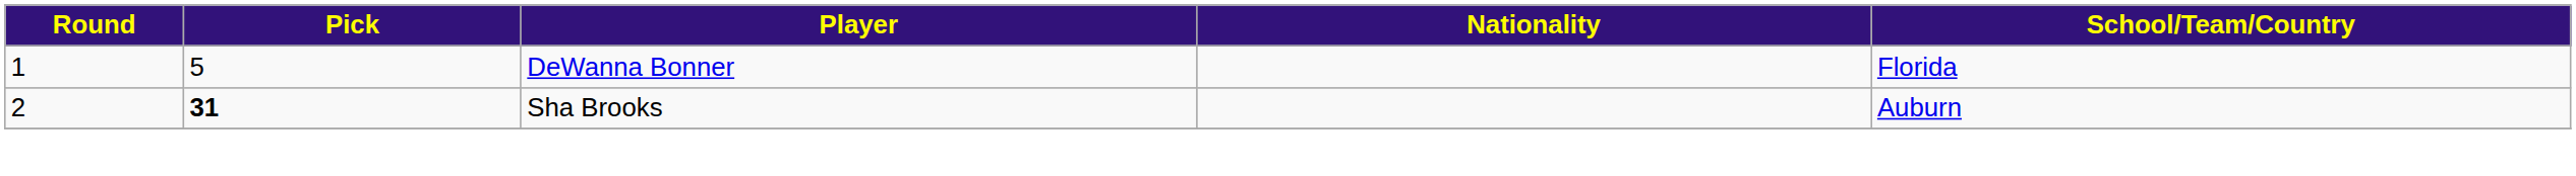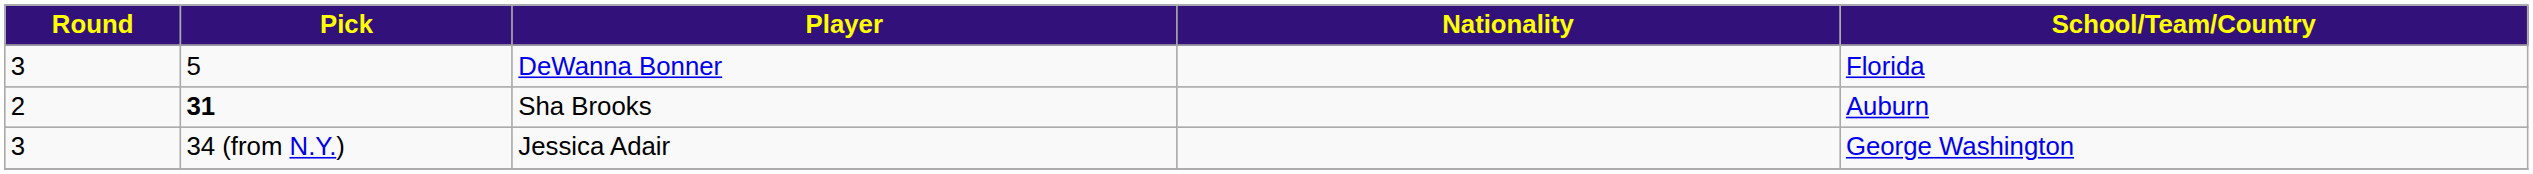DeWanna Bonner | Round: 1 -> 3
+ row: 3 | 34 (from N.Y.) | Jessica Adair | George Washington
